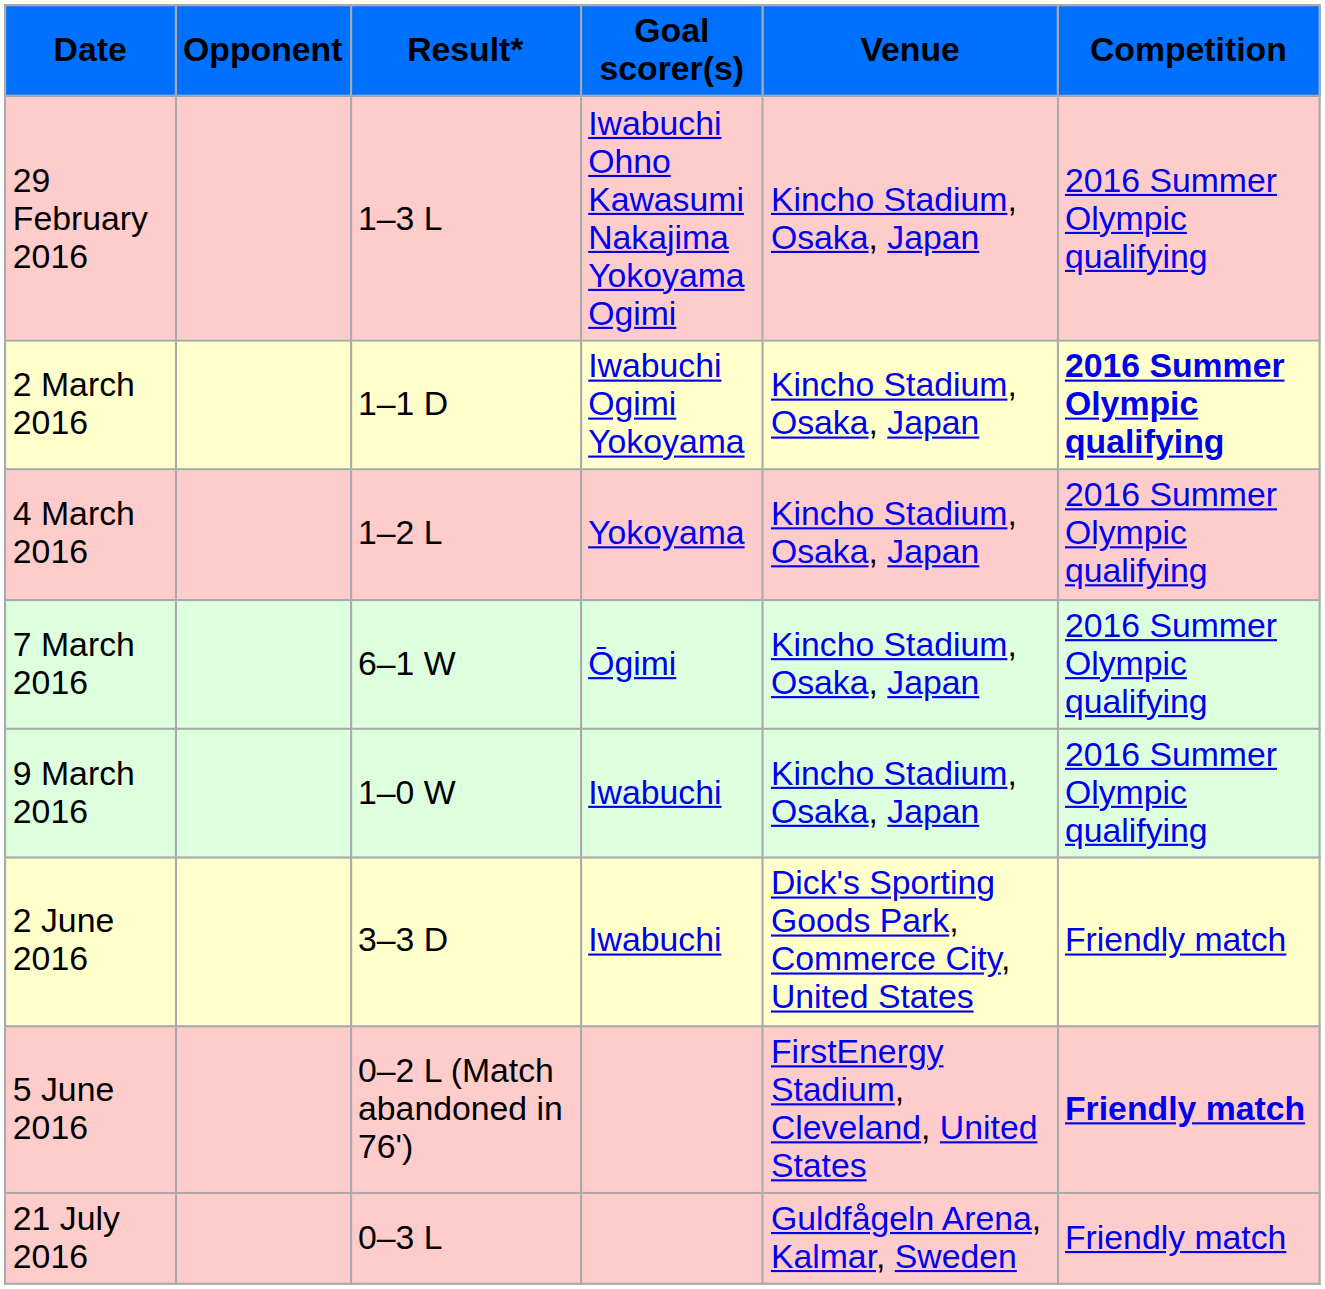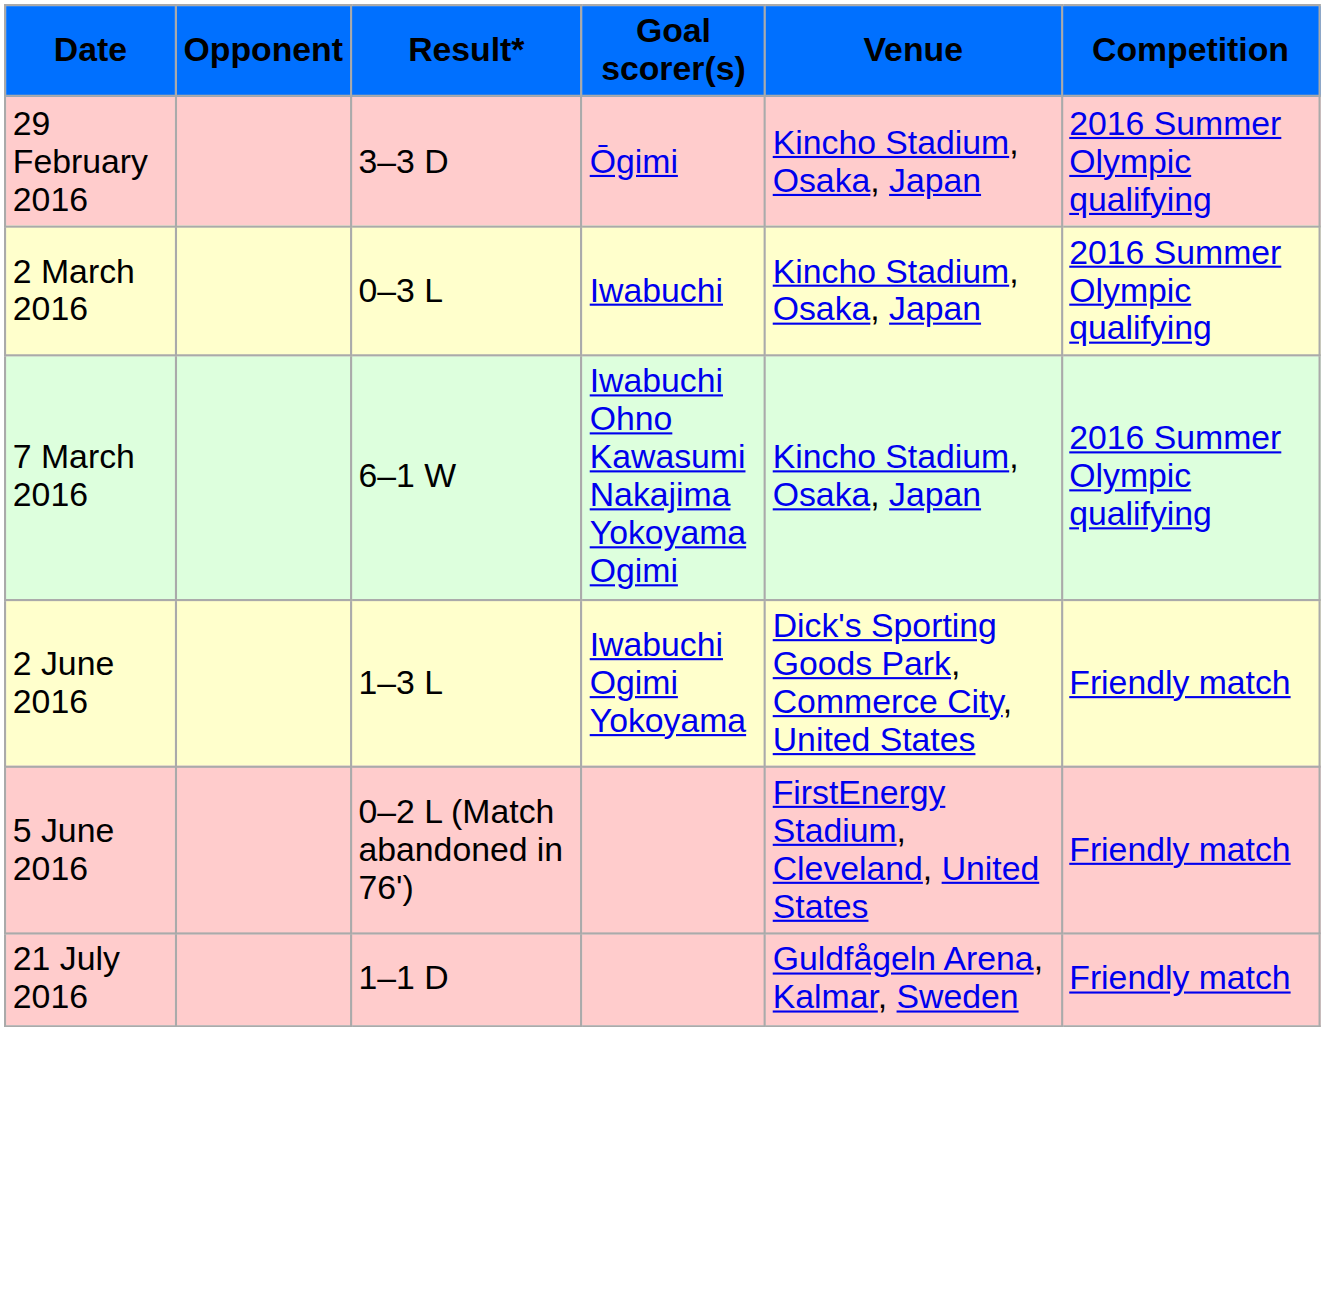29 February 2016 | Result*: 1–3 L -> 3–3 D
29 February 2016 | Goal scorer(s): Iwabuchi Ohno Kawasumi Nakajima Yokoyama Ogimi -> Ōgimi
2 March 2016 | Result*: 1–1 D -> 0–3 L
2 March 2016 | Goal scorer(s): Iwabuchi Ogimi Yokoyama -> Iwabuchi
2 March 2016 | Competition: bold -> normal
- row: 4 March 2016 | 1–2 L | Yokoyama | Kincho Stadium, Osaka, Japan | 2016 Summer Olympic qualifying
7 March 2016 | Goal scorer(s): Ōgimi -> Iwabuchi Ohno Kawasumi Nakajima Yokoyama Ogimi
- row: 9 March 2016 | 1–0 W | Iwabuchi | Kincho Stadium, Osaka, Japan | 2016 Summer Olympic qualifying
2 June 2016 | Result*: 3–3 D -> 1–3 L
2 June 2016 | Goal scorer(s): Iwabuchi -> Iwabuchi Ogimi Yokoyama
5 June 2016 | Competition: bold -> normal
21 July 2016 | Result*: 0–3 L -> 1–1 D
